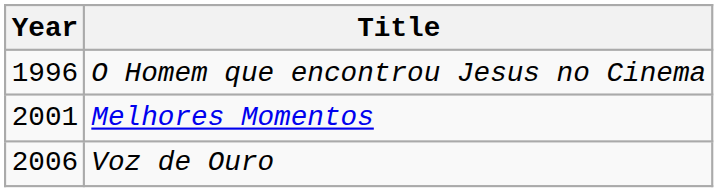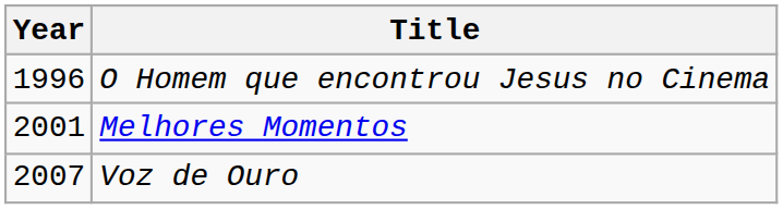Voz de Ouro | Year: 2006 -> 2007
